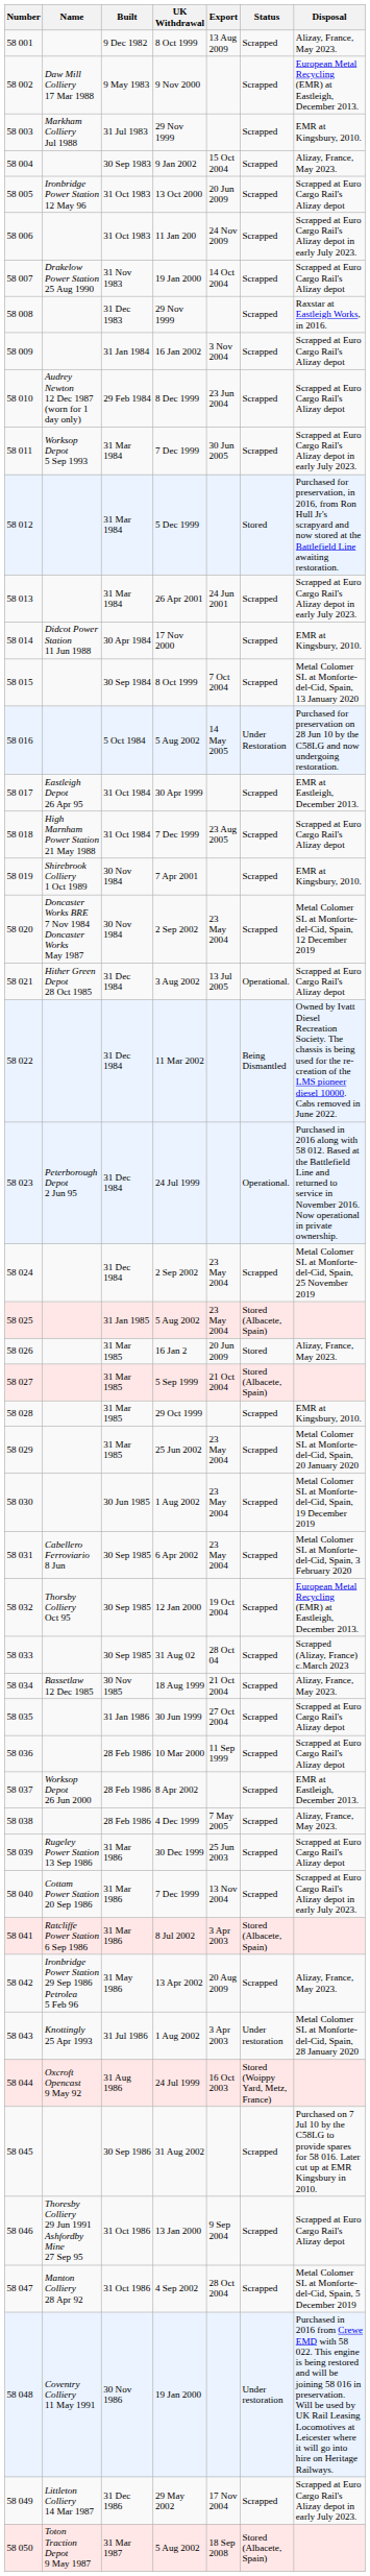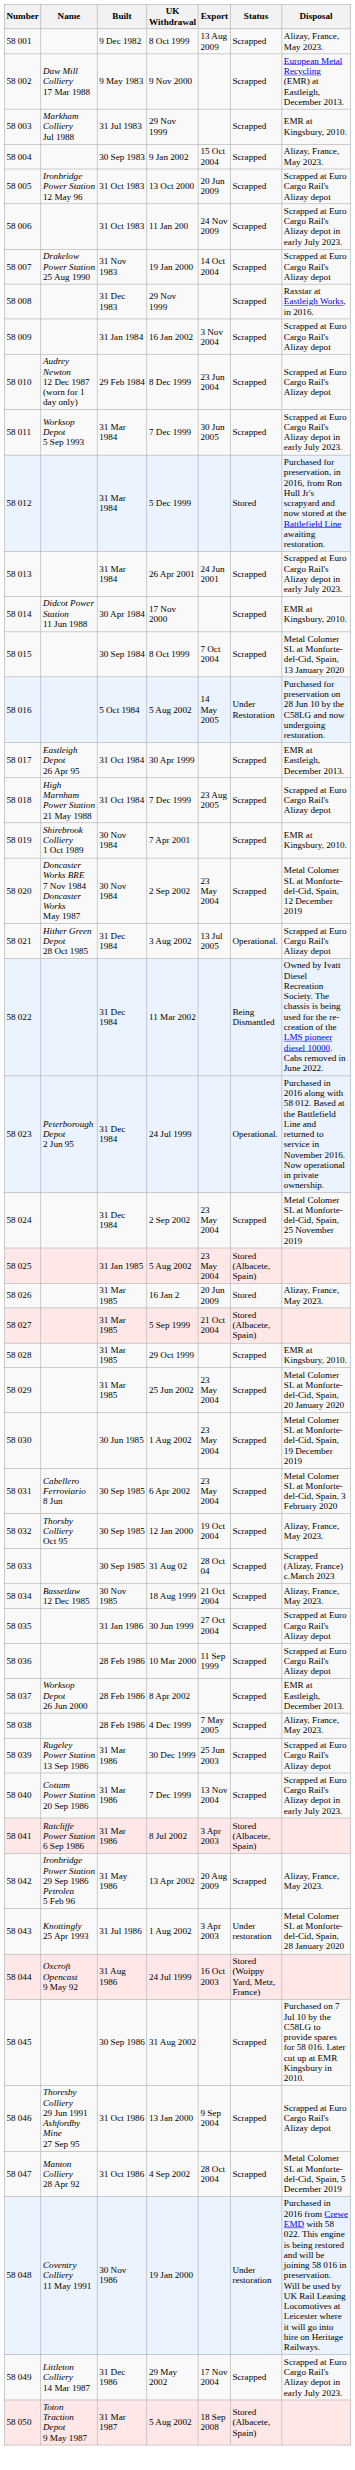58 032 | Disposal: European Metal Recycling (EMR) at Eastleigh, December 2013. -> Alizay, France, May 2023.
